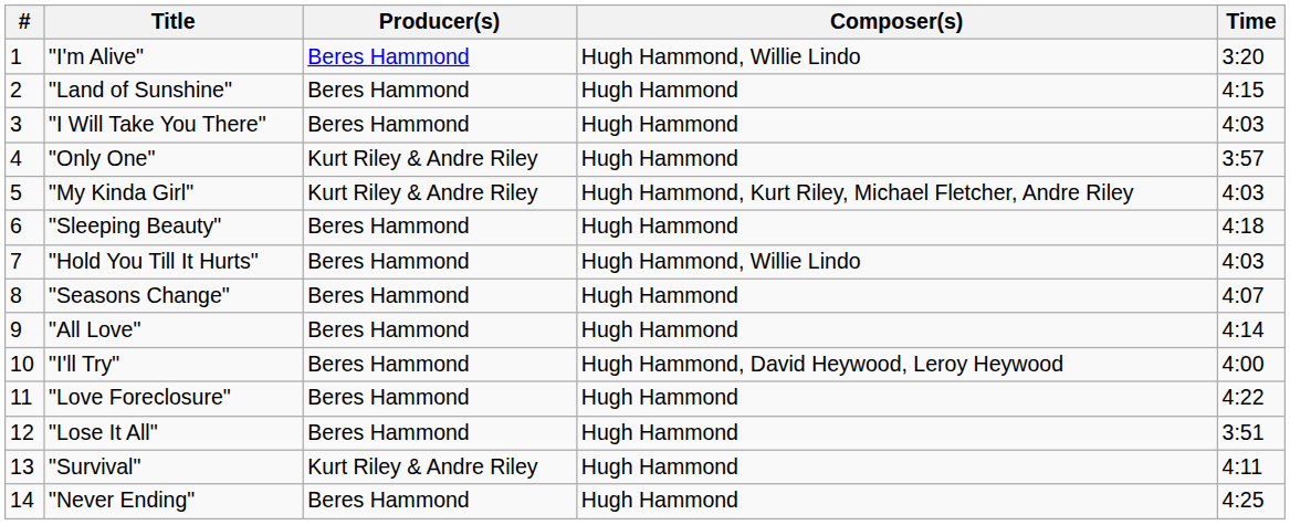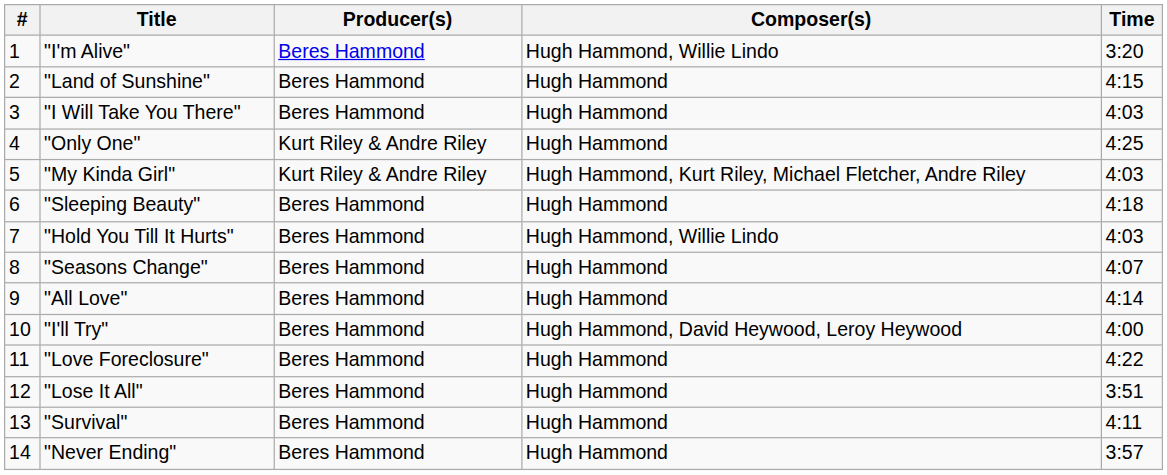"Only One" | Time: 3:57 -> 4:25
"Survival" | Producer(s): Kurt Riley & Andre Riley -> Beres Hammond
"Never Ending" | Time: 4:25 -> 3:57
